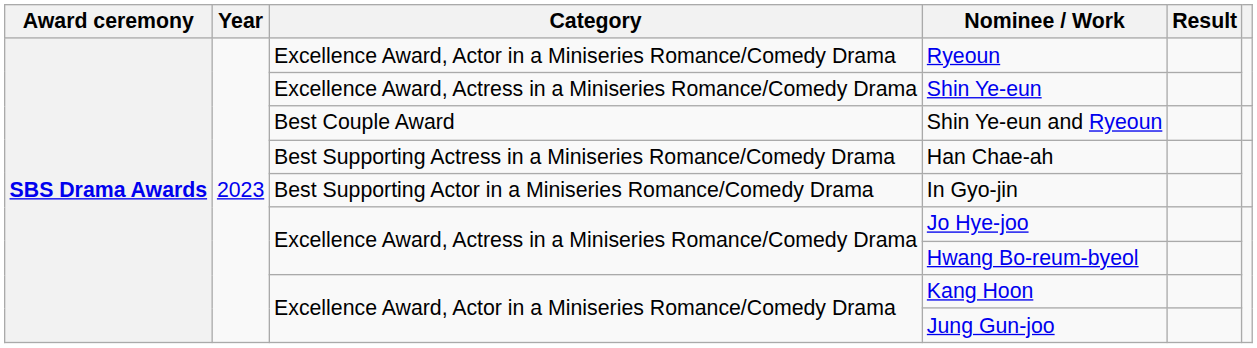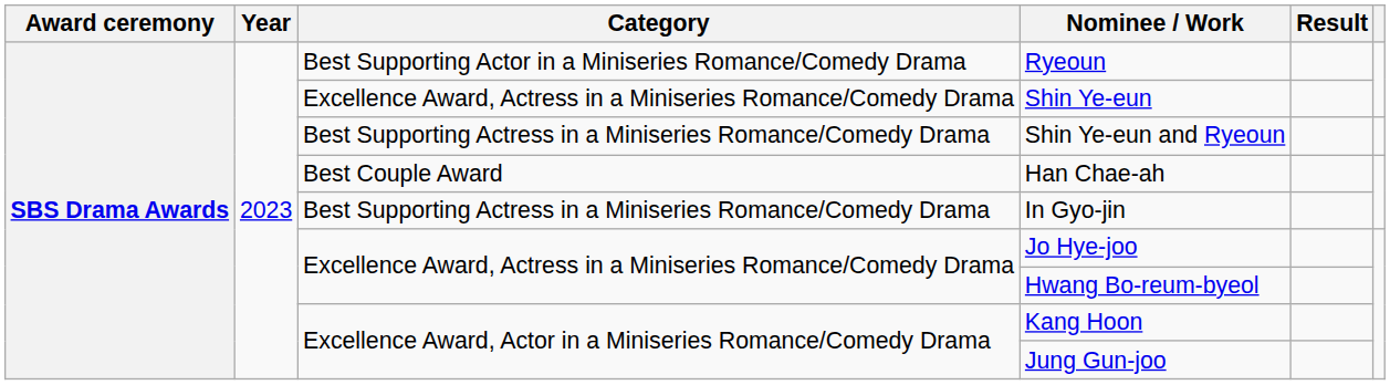Ryeoun | Category: Excellence Award, Actor in a Miniseries Romance/Comedy Drama -> Best Supporting Actor in a Miniseries Romance/Comedy Drama
Shin Ye-eun and Ryeoun | Category: Best Couple Award -> Best Supporting Actress in a Miniseries Romance/Comedy Drama
Han Chae-ah | Category: Best Supporting Actress in a Miniseries Romance/Comedy Drama -> Best Couple Award
In Gyo-jin | Category: Best Supporting Actor in a Miniseries Romance/Comedy Drama -> Best Supporting Actress in a Miniseries Romance/Comedy Drama
